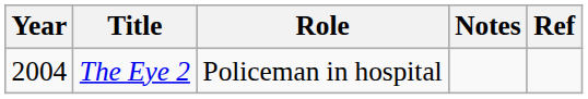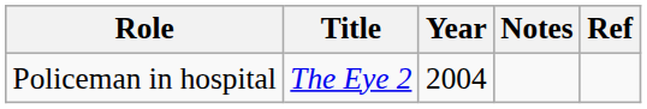columns swapped: Year <-> Role
